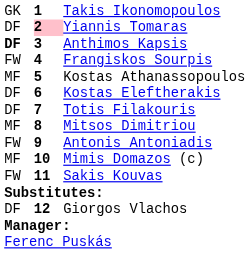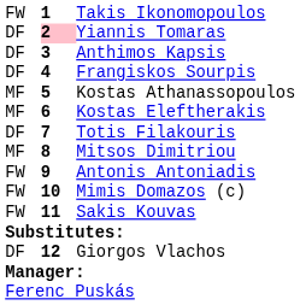Takis Ikonomopoulos | column 1: GK -> FW
Anthimos Kapsis | column 1: bold -> normal
Frangiskos Sourpis | column 1: FW -> DF
Kostas Eleftherakis | column 1: DF -> MF
Mimis Domazos (c) | column 1: MF -> FW
